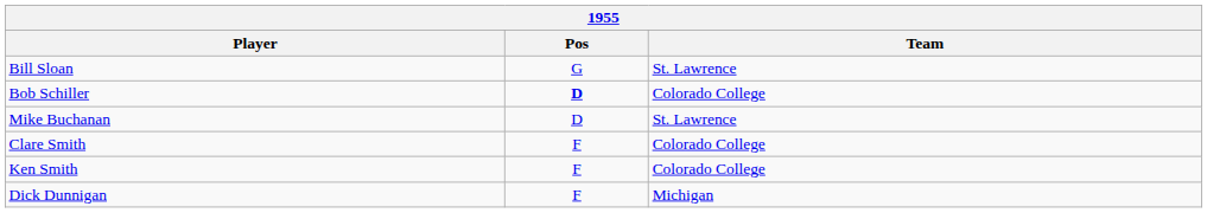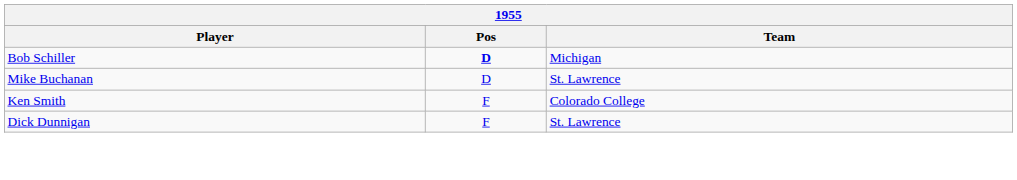- row: Bill Sloan | G | St. Lawrence
Bob Schiller | Team: Colorado College -> Michigan
- row: Clare Smith | F | Colorado College
Dick Dunnigan | Team: Michigan -> St. Lawrence
